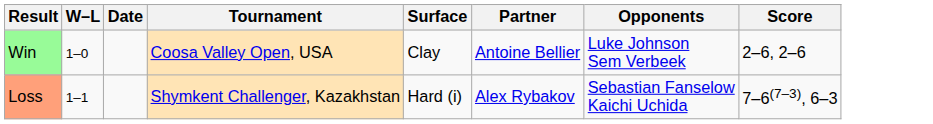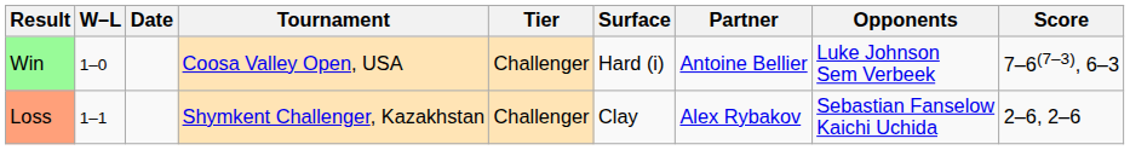+ column: Tier | Challenger | Challenger
Win | Surface: Clay -> Hard (i)
Win | Score: 2–6, 2–6 -> 7–6(7–3), 6–3
Loss | Surface: Hard (i) -> Clay
Loss | Score: 7–6(7–3), 6–3 -> 2–6, 2–6
